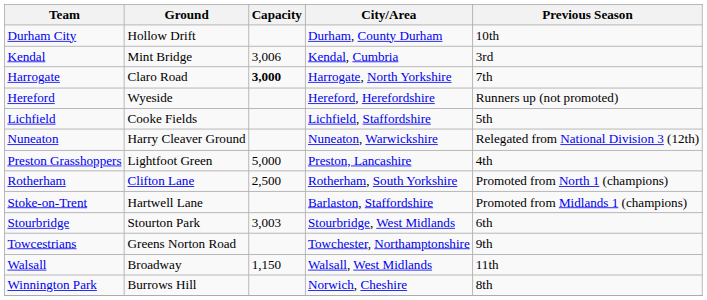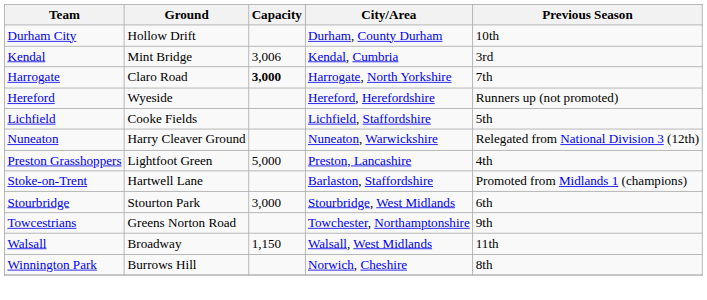- row: Rotherham | Clifton Lane | 2,500 | Rotherham, South Yorkshire | Promoted from North 1 (champions)
Stourbridge | Capacity: 3,003 -> 3,000
